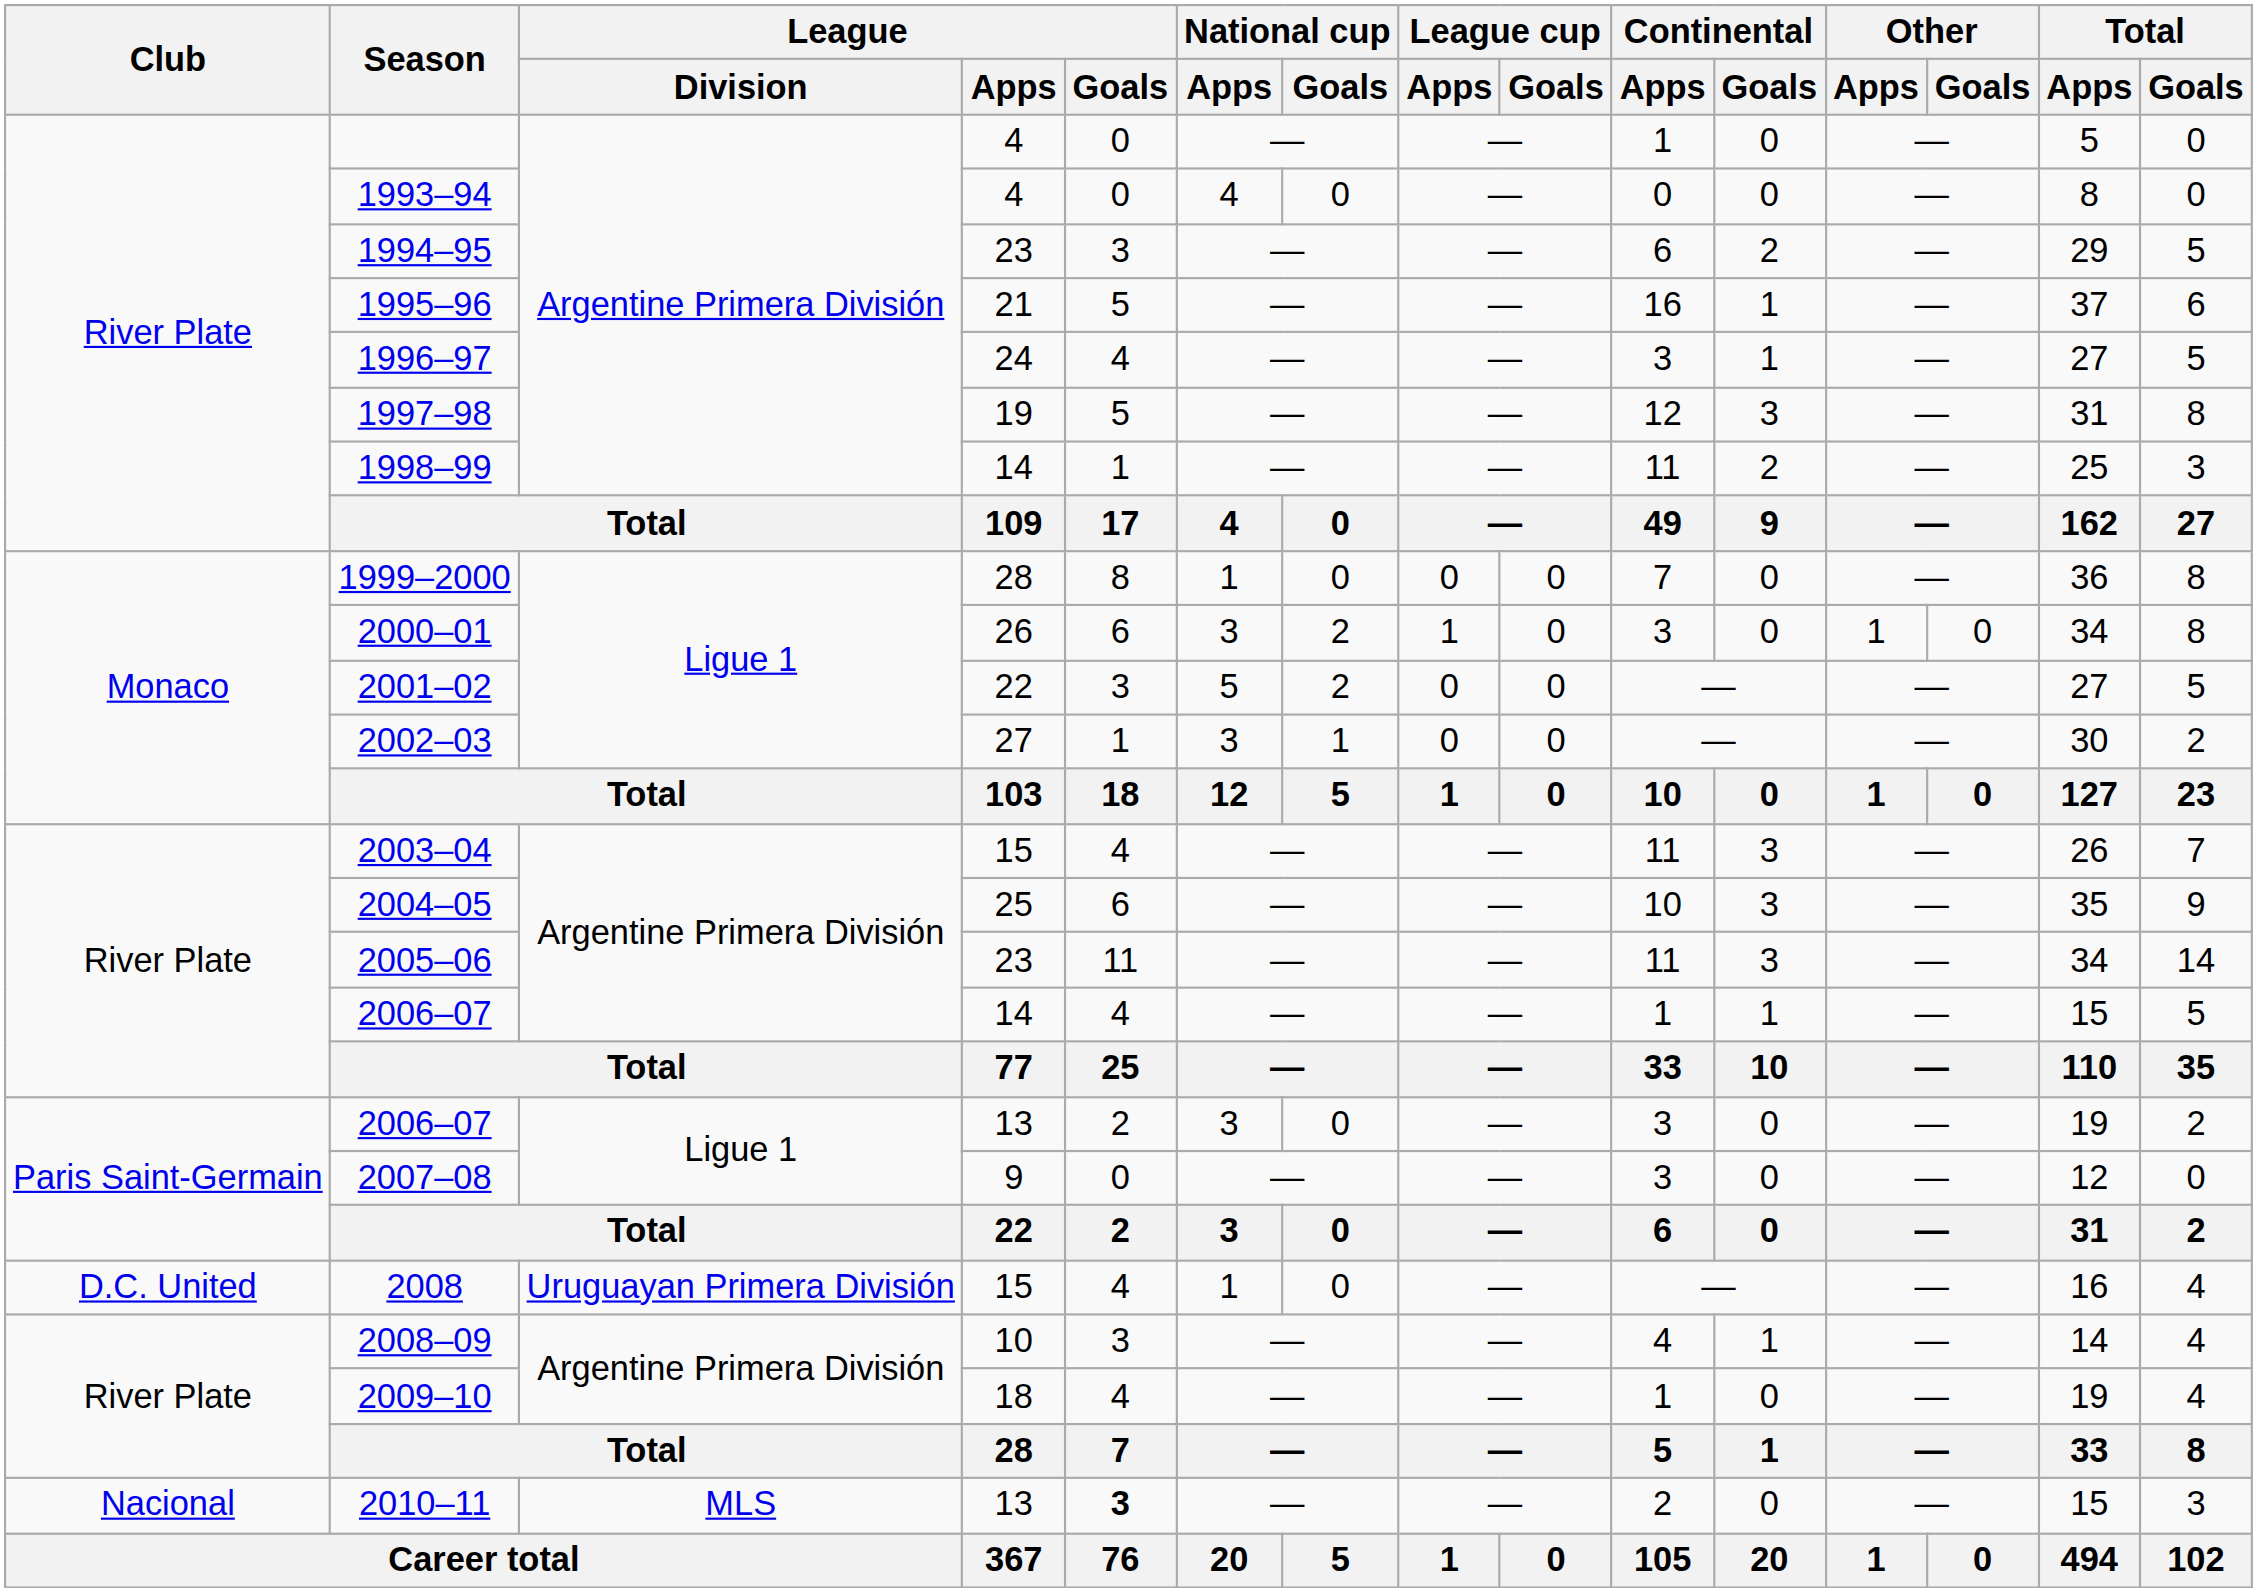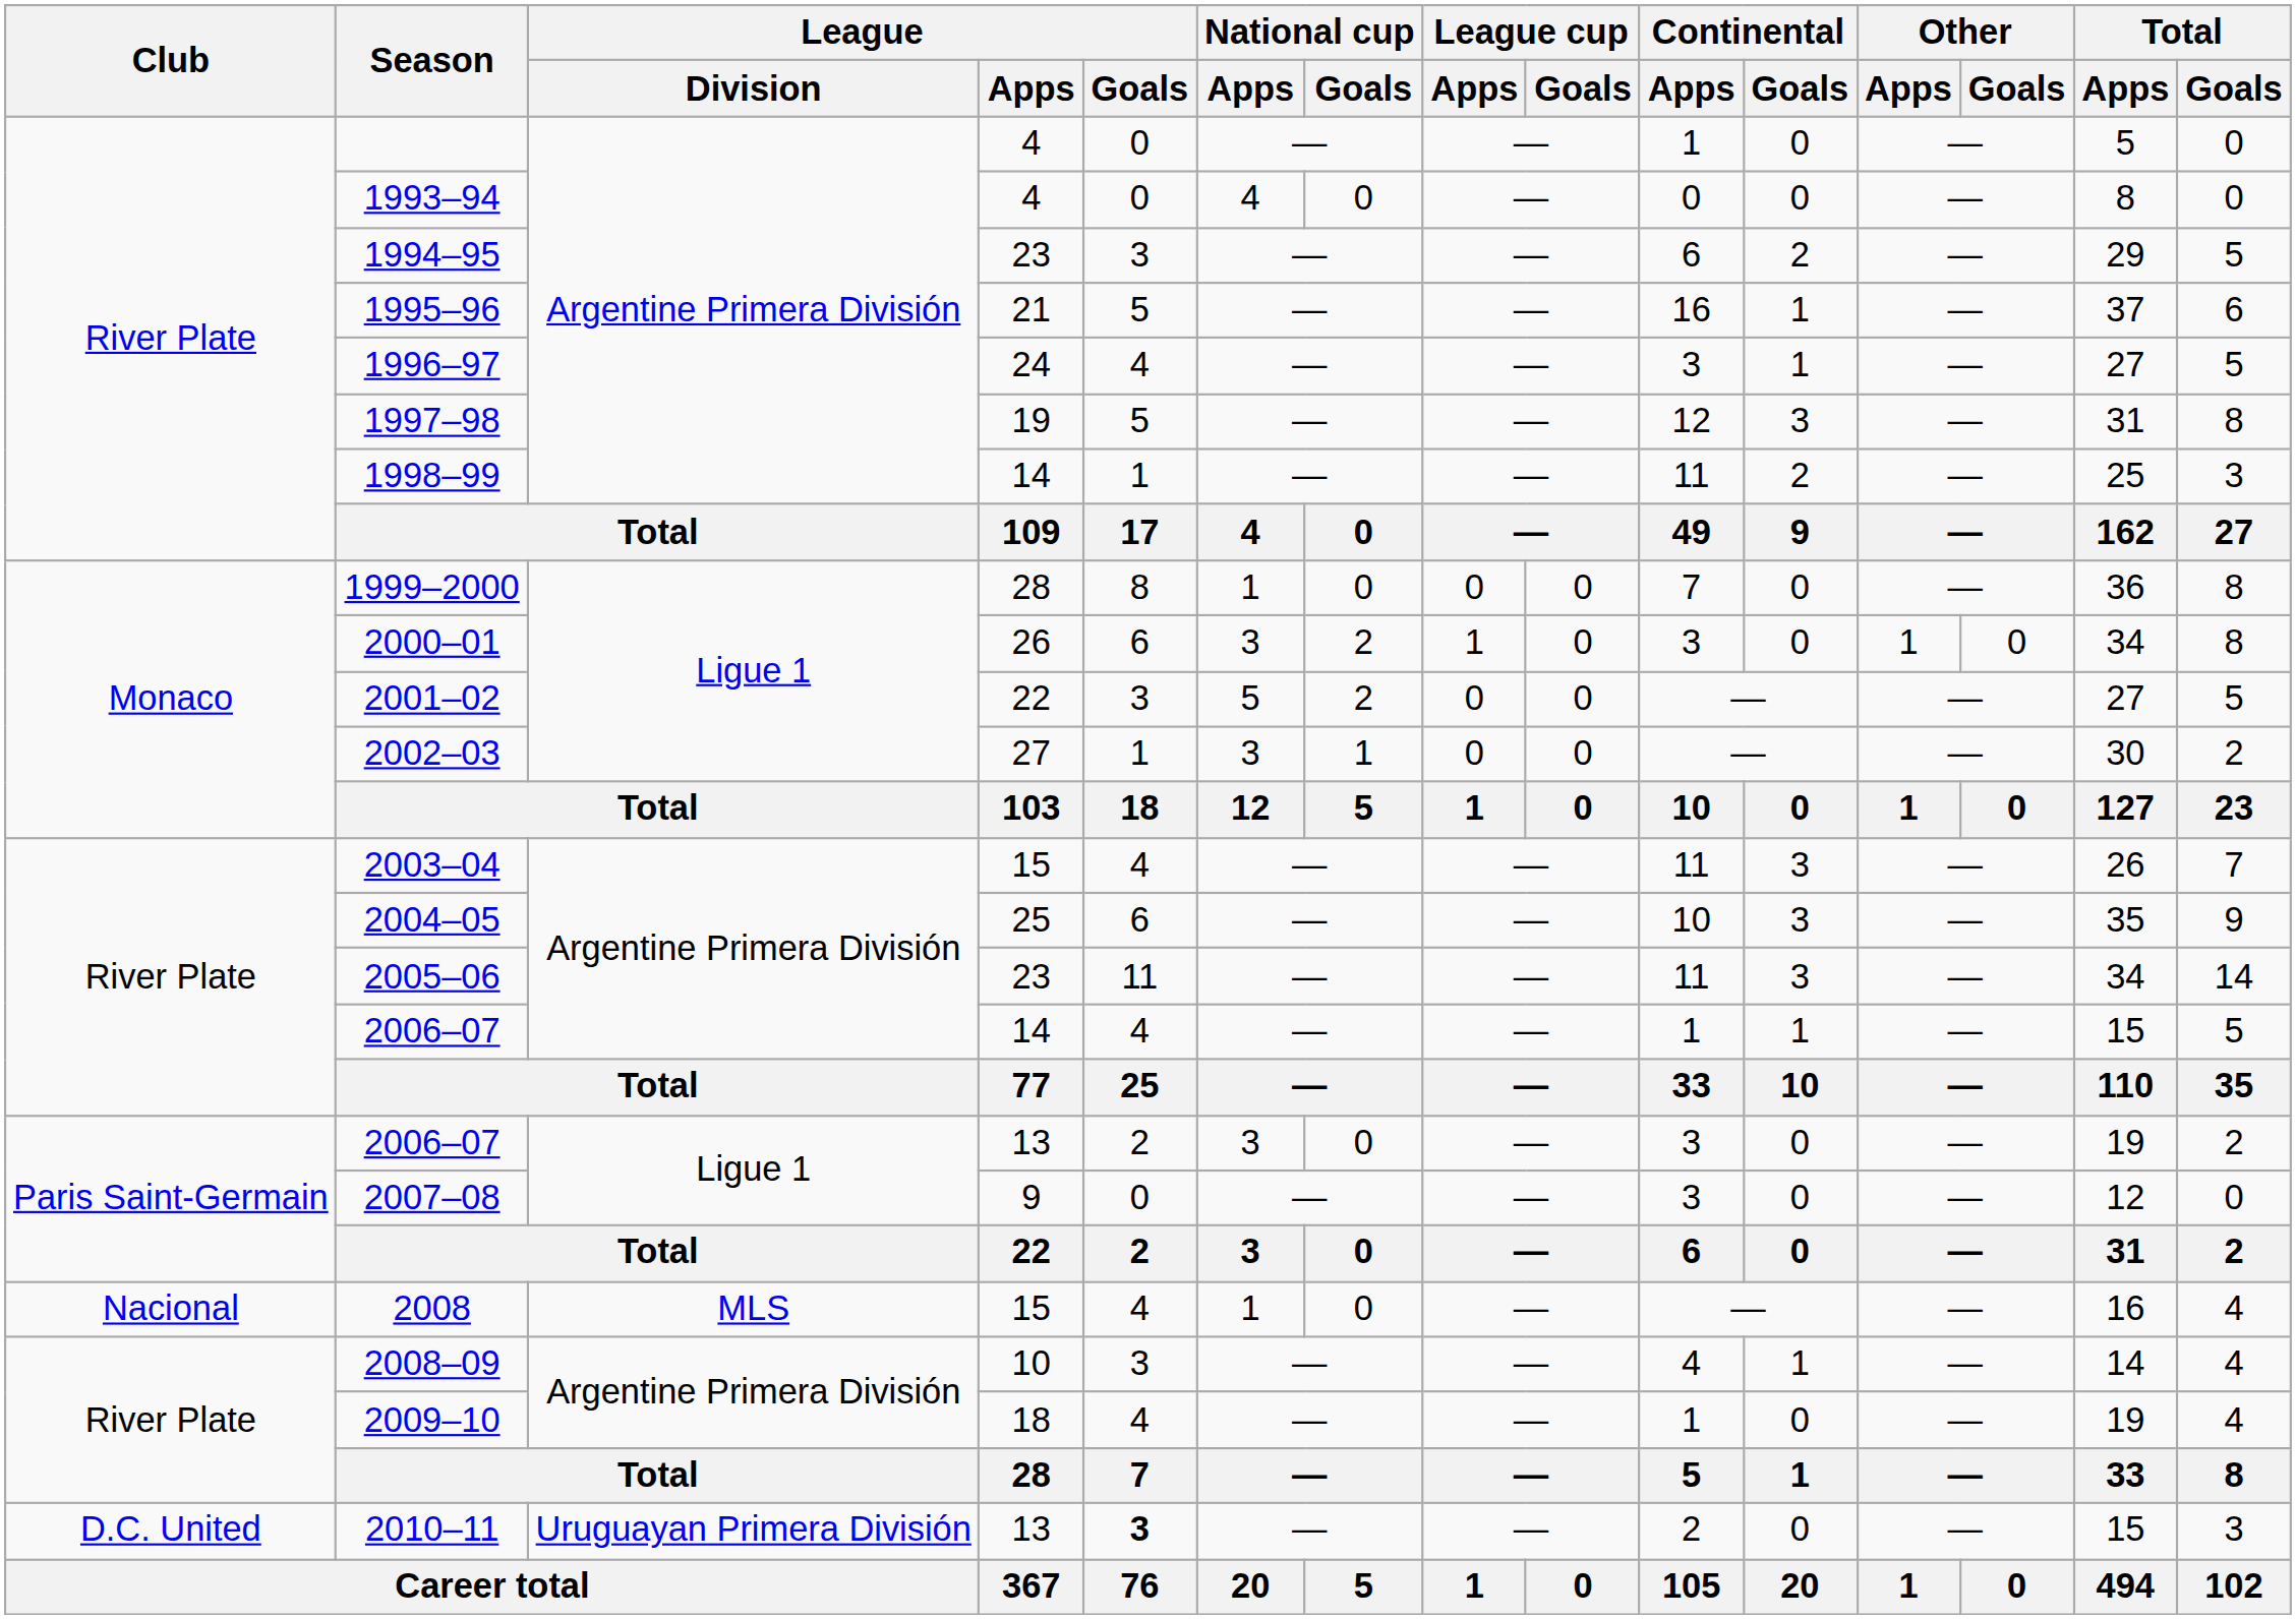2008 | Club: D.C. United -> Nacional
2008 | League / Division: Uruguayan Primera División -> MLS
2010–11 | Club: Nacional -> D.C. United
2010–11 | League / Division: MLS -> Uruguayan Primera División
